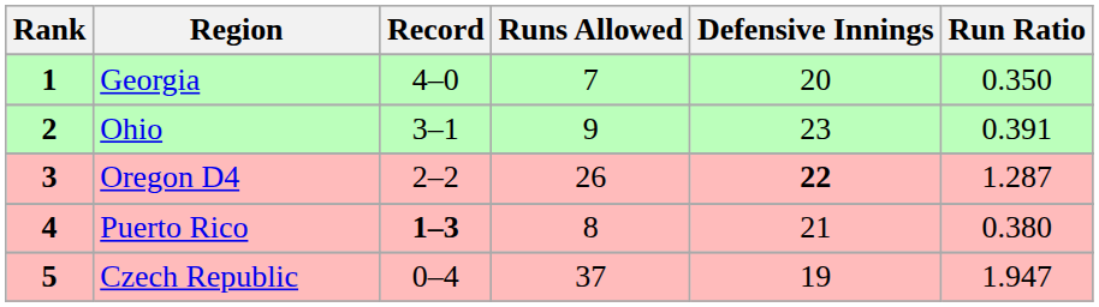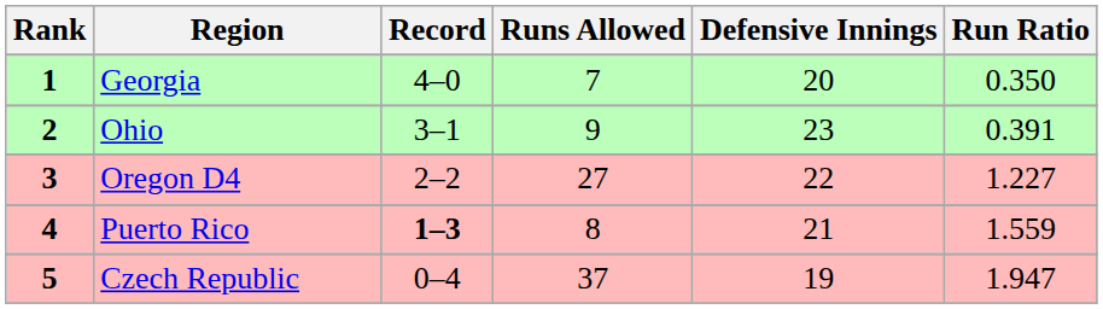Oregon D4 | Runs Allowed: 26 -> 27
Oregon D4 | Defensive Innings: bold -> normal
Oregon D4 | Run Ratio: 1.287 -> 1.227
Puerto Rico | Run Ratio: 0.380 -> 1.559
